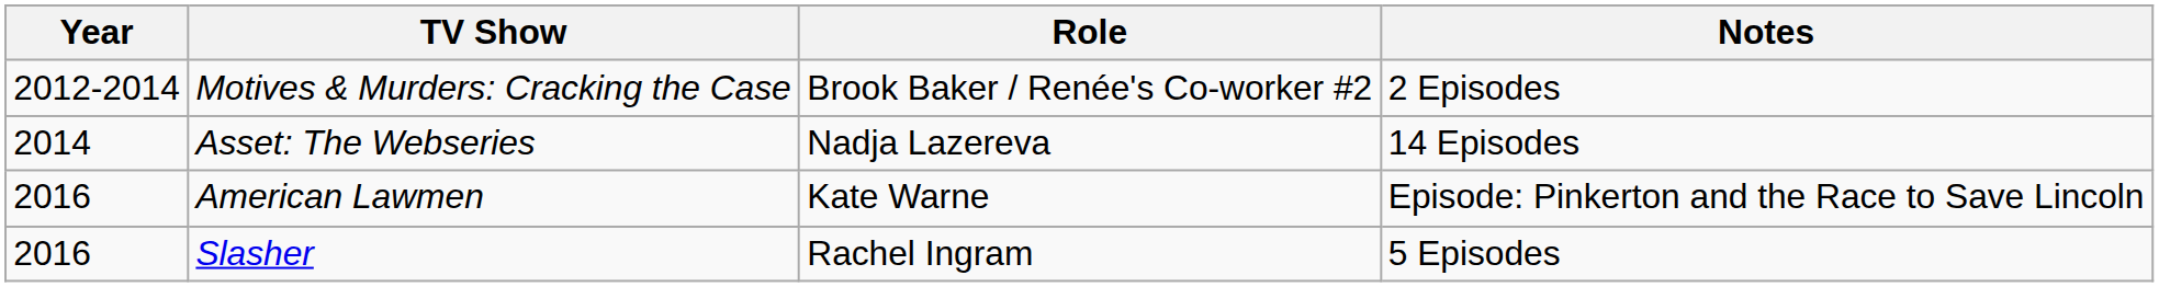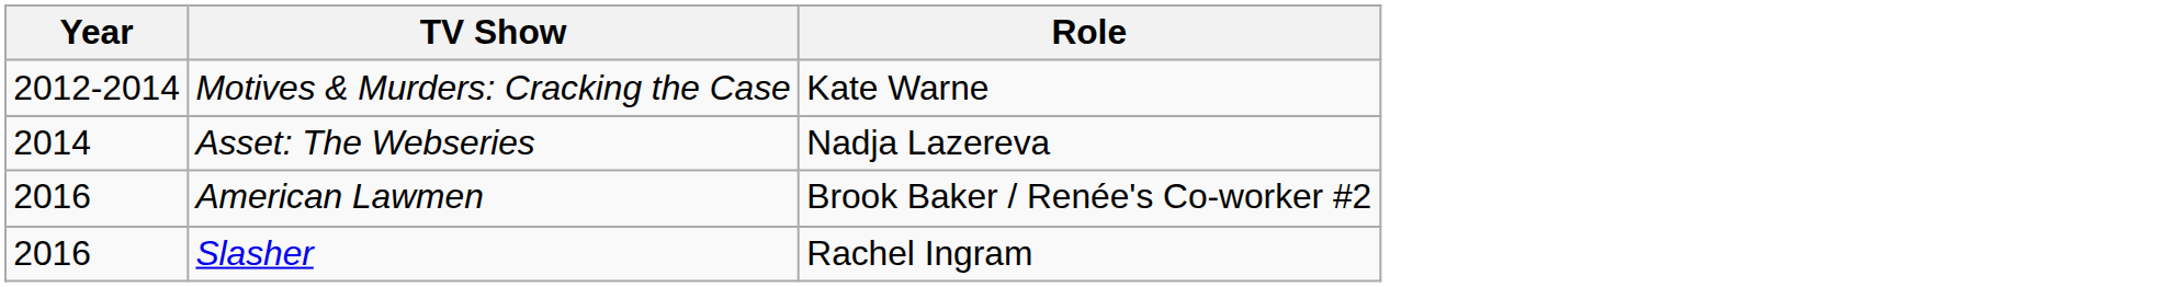- column: Notes | 2 Episodes | 14 Episodes | Episode: Pinkerton and the Race to Save Lincoln | 5 Episodes
Motives & Murders: Cracking the Case | Role: Brook Baker / Renée's Co-worker #2 -> Kate Warne
American Lawmen | Role: Kate Warne -> Brook Baker / Renée's Co-worker #2
